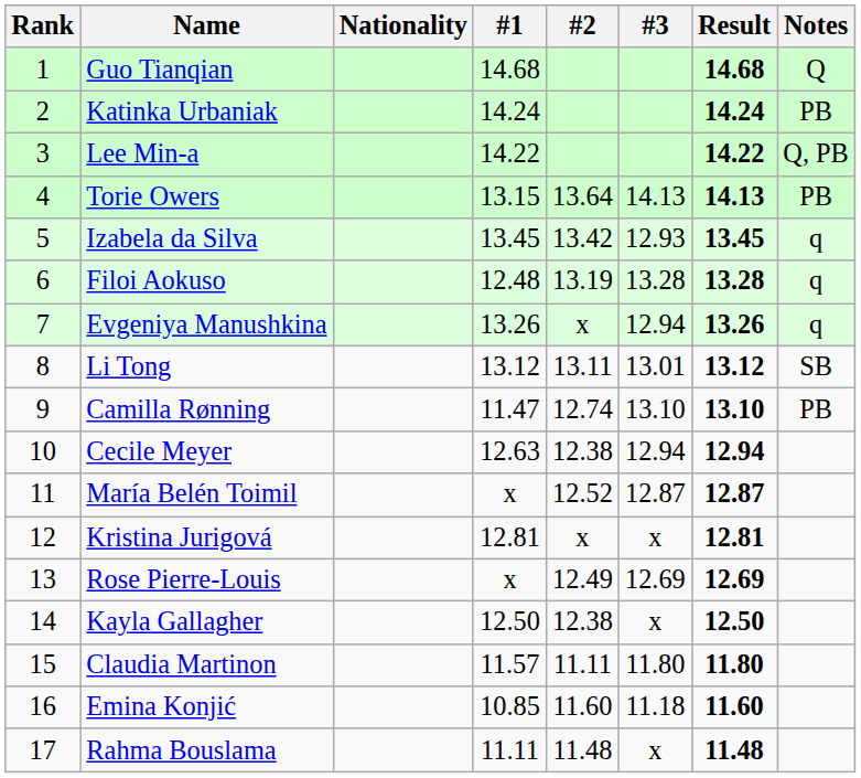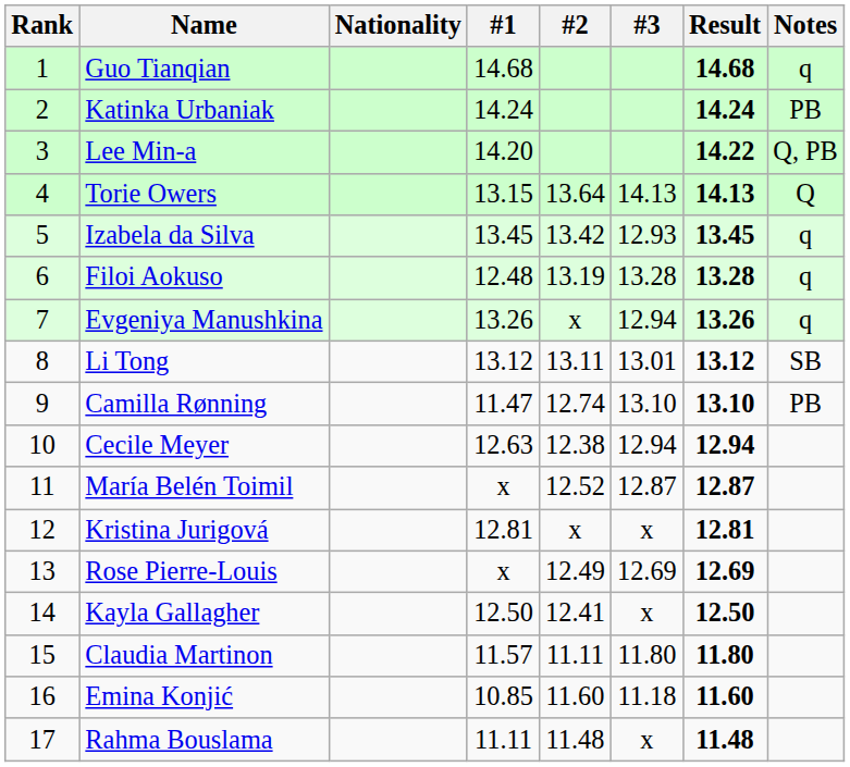Guo Tianqian | Notes: Q -> q
Lee Min-a | #1: 14.22 -> 14.20
Torie Owers | Notes: PB -> Q
Kayla Gallagher | #2: 12.38 -> 12.41
